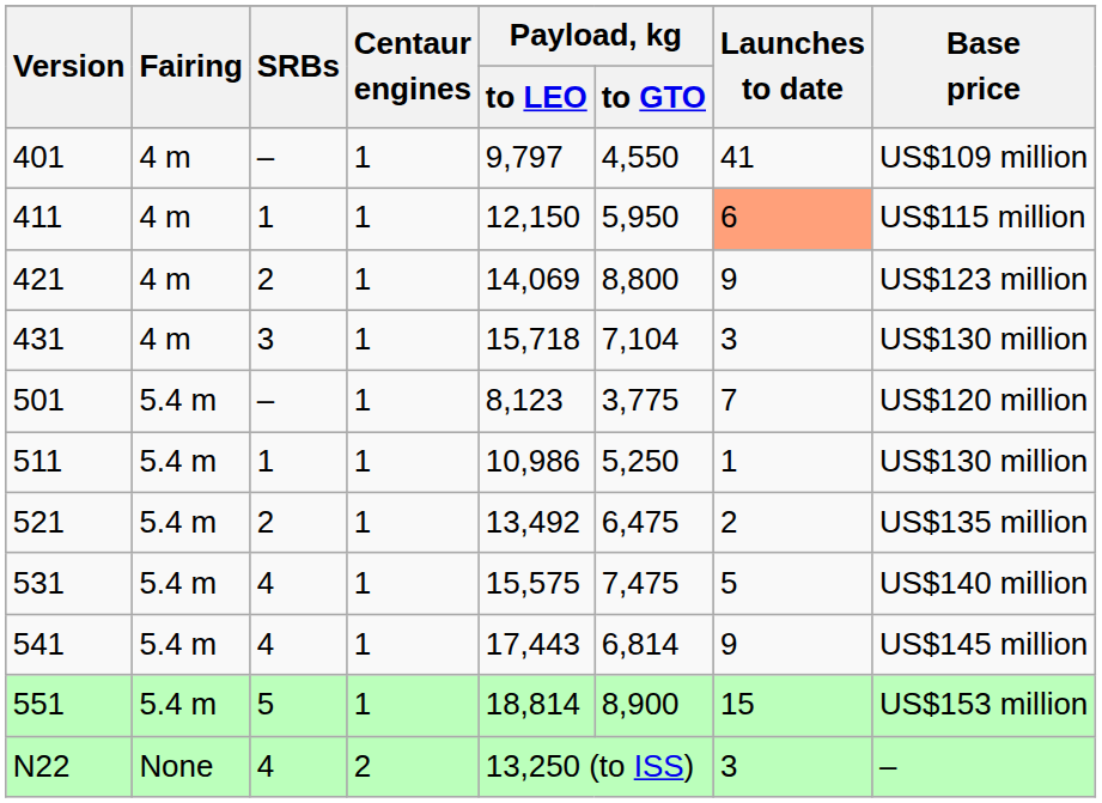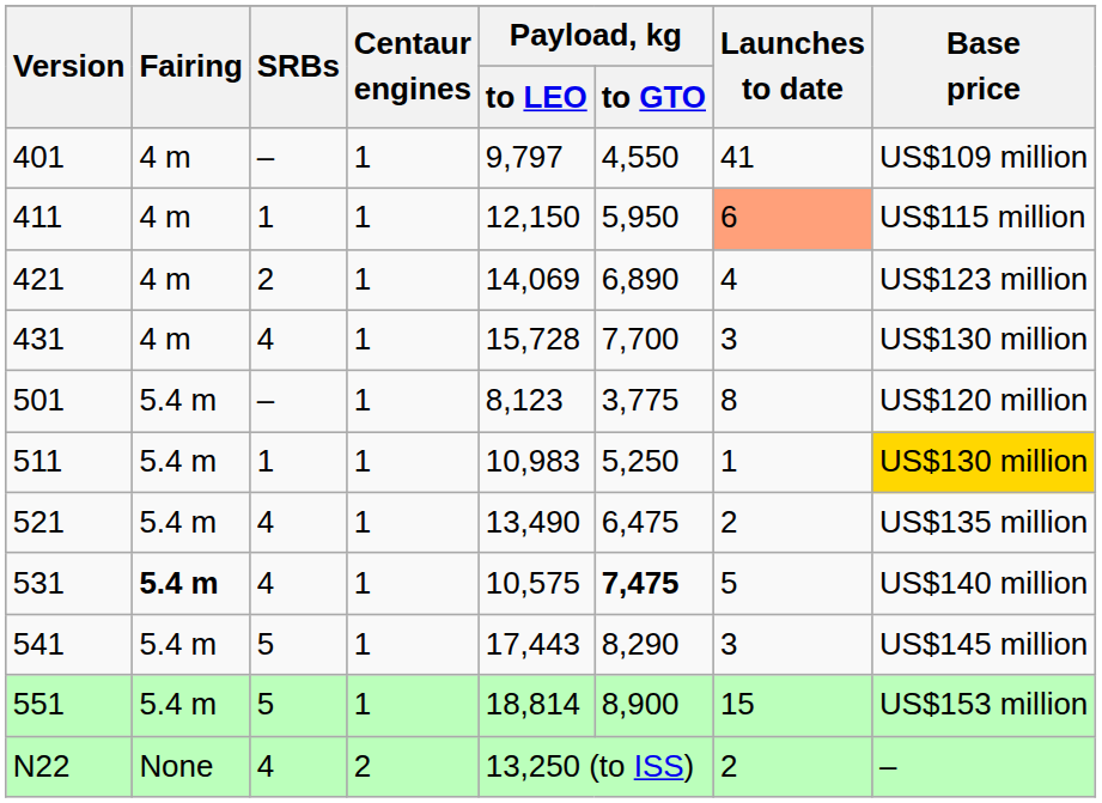421 | Payload, kg / to GTO: 8,800 -> 6,890
421 | Launches to date: 9 -> 4
431 | SRBs: 3 -> 4
431 | Payload, kg / to LEO: 15,718 -> 15,728
431 | Payload, kg / to GTO: 7,104 -> 7,700
501 | Launches to date: 7 -> 8
511 | Payload, kg / to LEO: 10,986 -> 10,983
511 | Base price: no background -> gold background
521 | SRBs: 2 -> 4
521 | Payload, kg / to LEO: 13,492 -> 13,490
531 | Fairing: normal -> bold
531 | Payload, kg / to LEO: 15,575 -> 10,575
531 | Payload, kg / to GTO: normal -> bold
541 | SRBs: 4 -> 5
541 | Payload, kg / to GTO: 6,814 -> 8,290
541 | Launches to date: 9 -> 3
N22 | Launches to date: 3 -> 2
